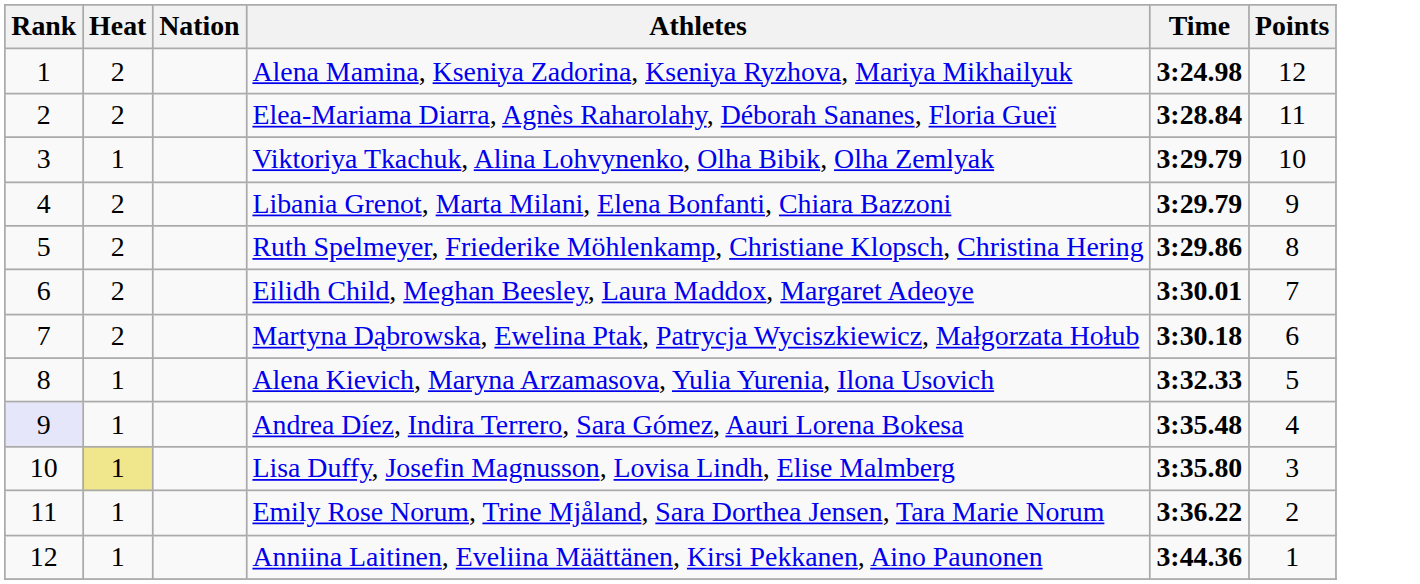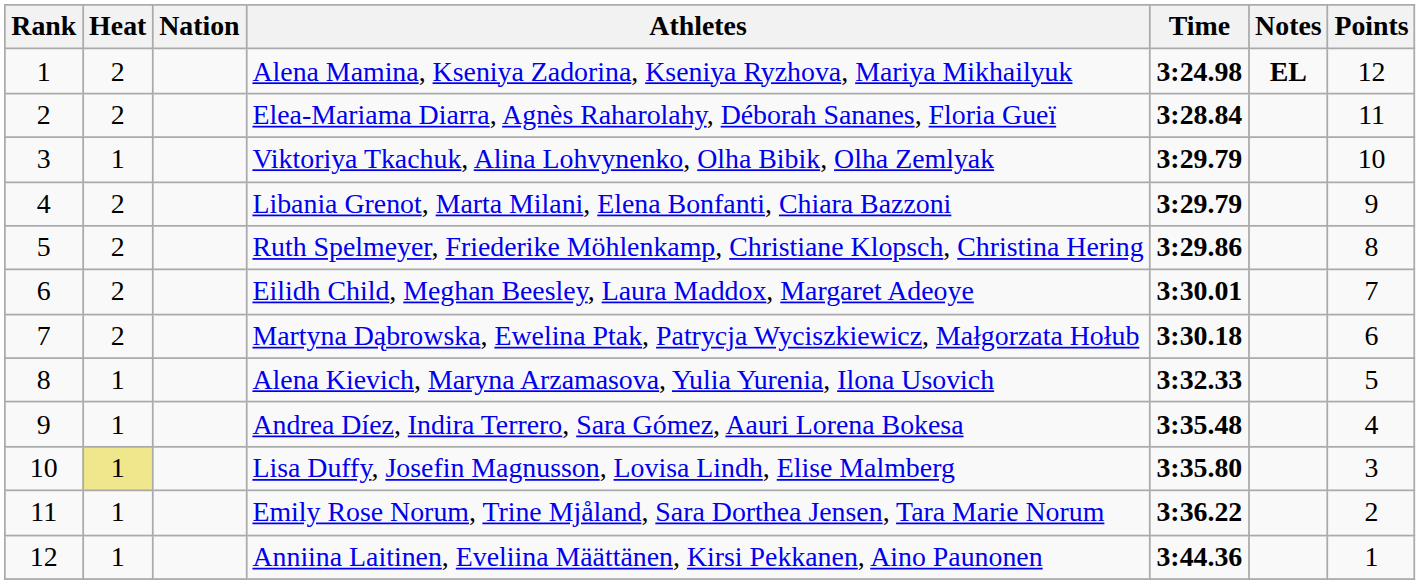+ column: Notes | EL
Andrea Díez, Indira Terrero, Sara Gómez, Aauri Lorena Bokesa | Rank: lavender background -> no background
